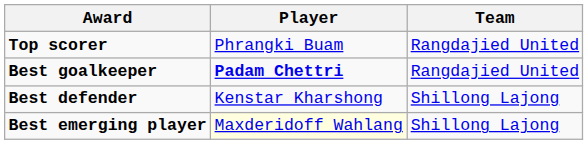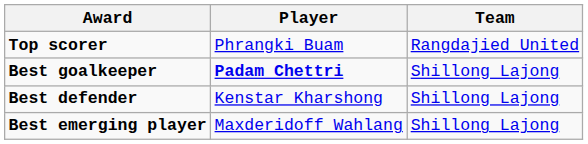Best goalkeeper | Team: Rangdajied United -> Shillong Lajong
Best emerging player | Player: lightyellow background -> no background
